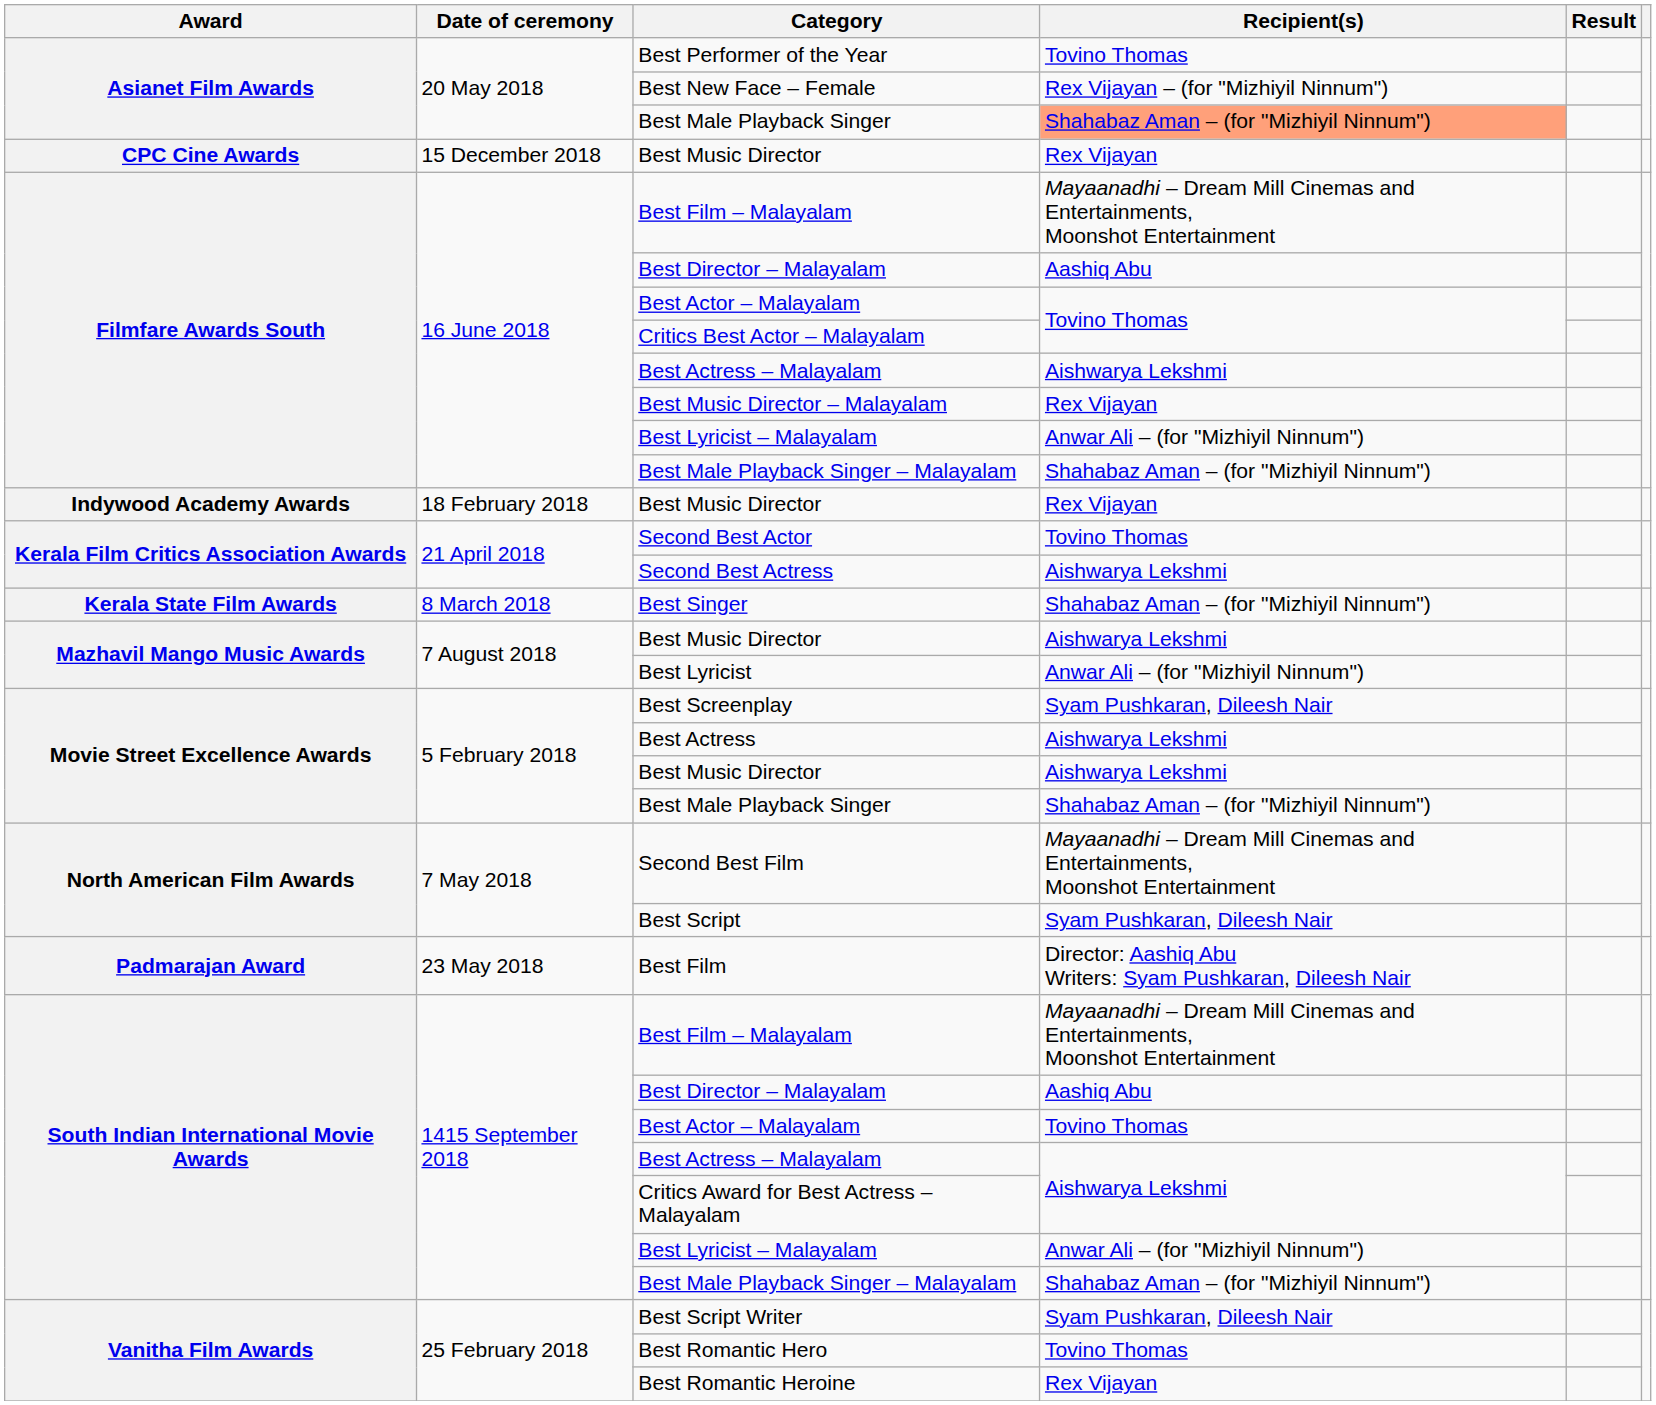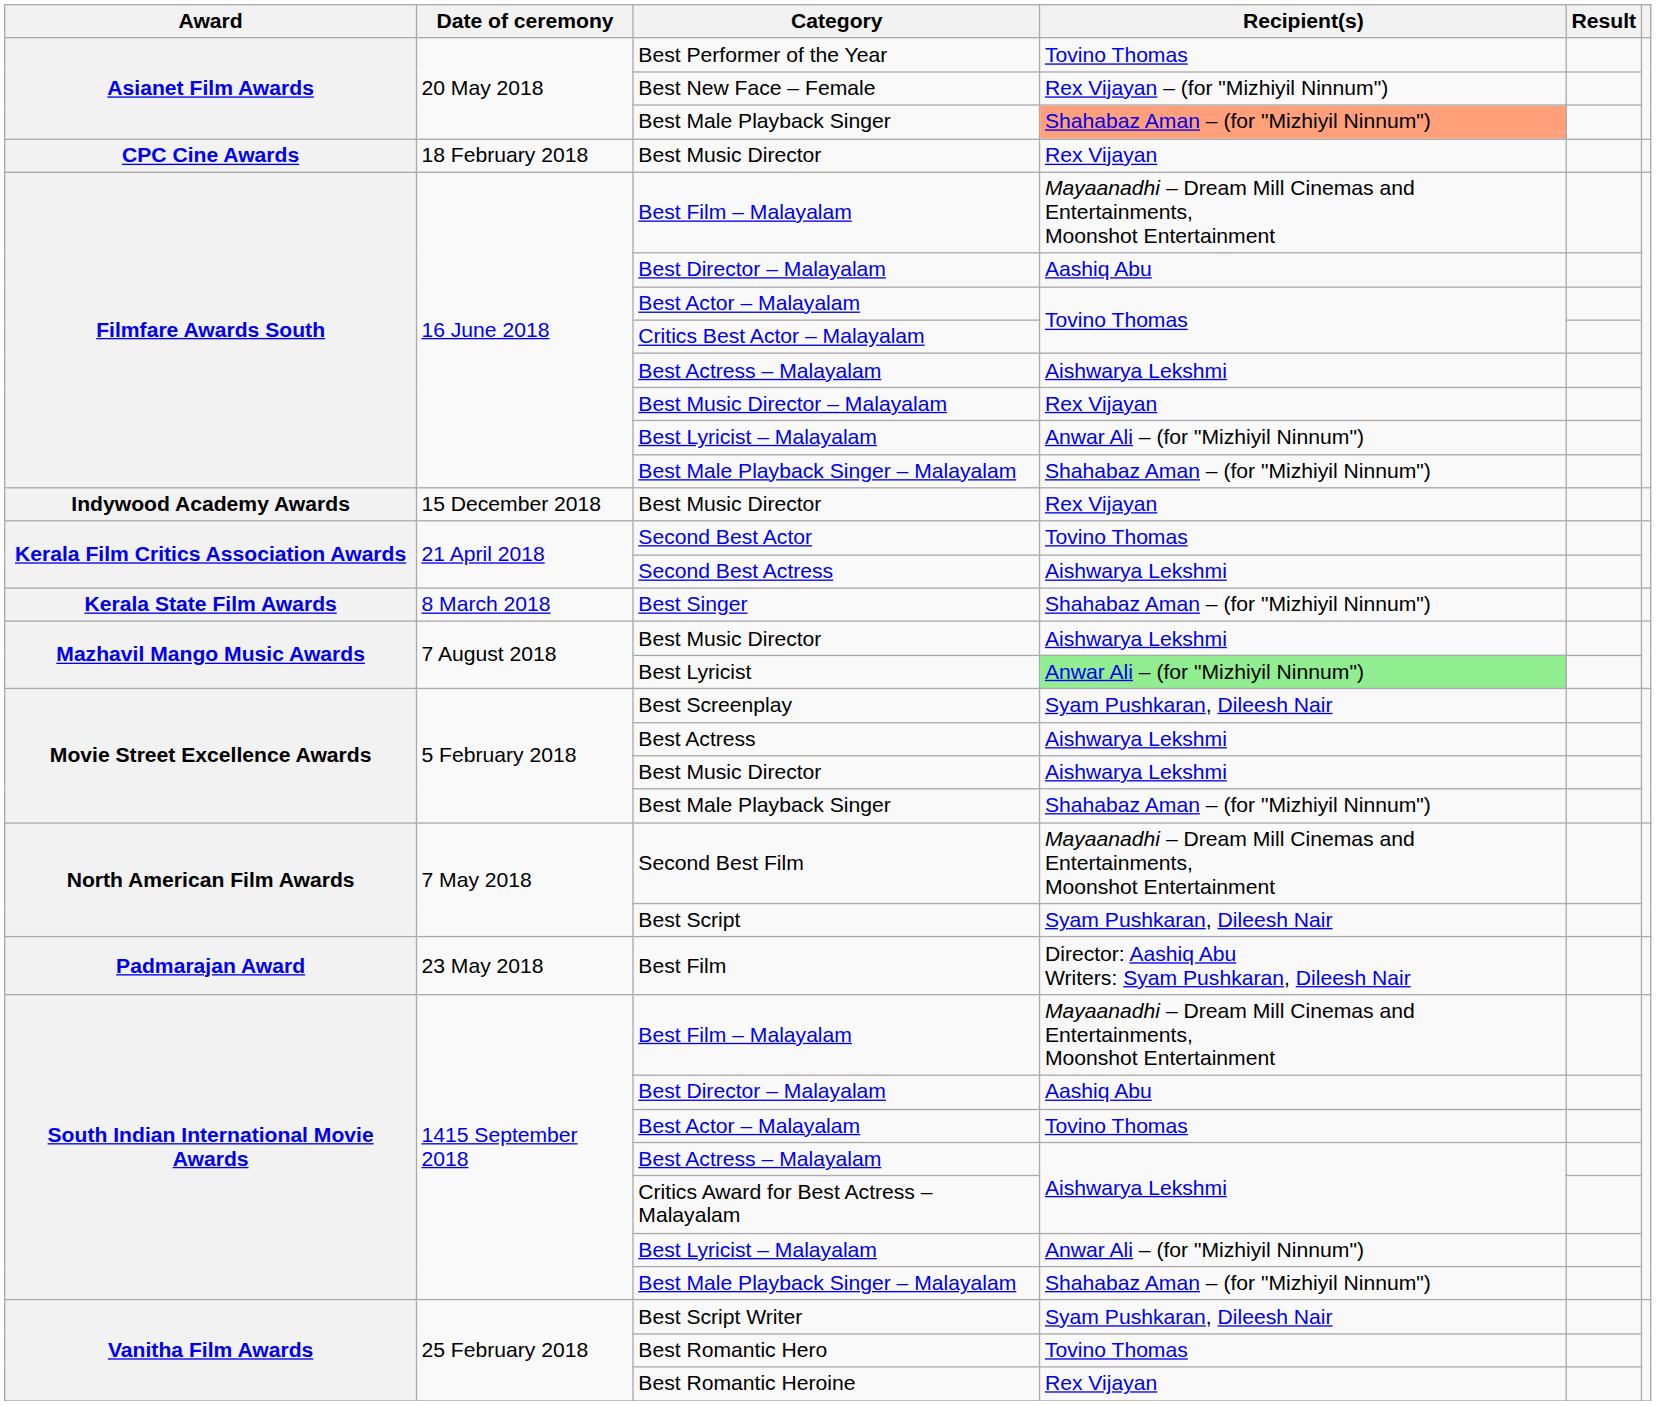CPC Cine Awards / Best Music Director | Date of ceremony: 15 December 2018 -> 18 February 2018
Indywood Academy Awards / Best Music Director | Date of ceremony: 18 February 2018 -> 15 December 2018
Best Lyricist | Recipient(s): no background -> lightgreen background
